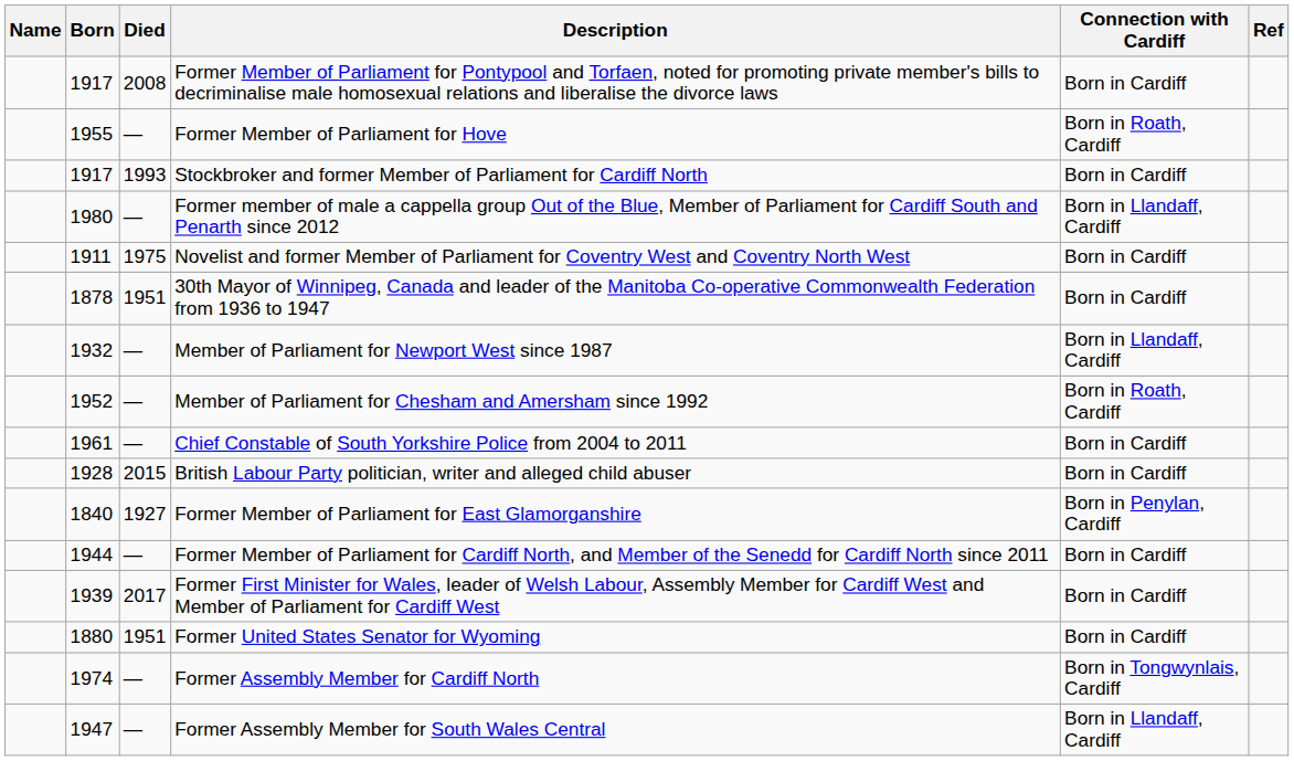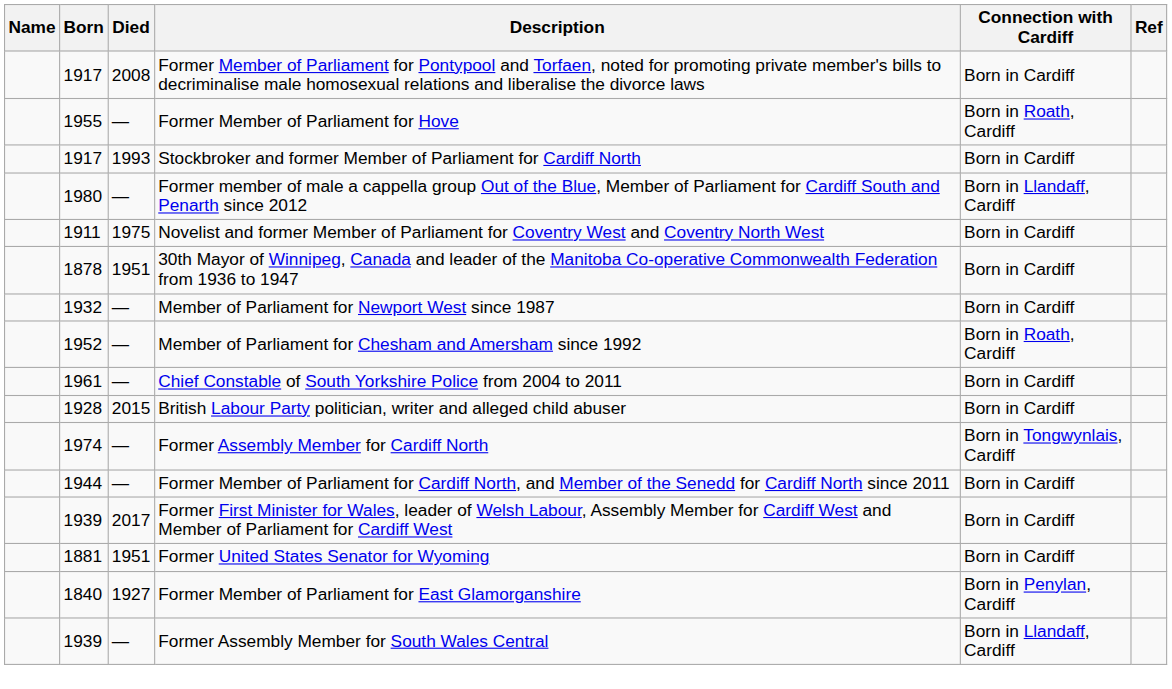Member of Parliament for Newport West since 1987 | Connection with Cardiff: Born in Llandaff, Cardiff -> Born in Cardiff
rows swapped: Former Assembly Member for Cardiff North <-> Former Member of Parliament for East Glamorganshire
Former United States Senator for Wyoming | Born: 1880 -> 1881
Former Assembly Member for South Wales Central | Born: 1947 -> 1939
